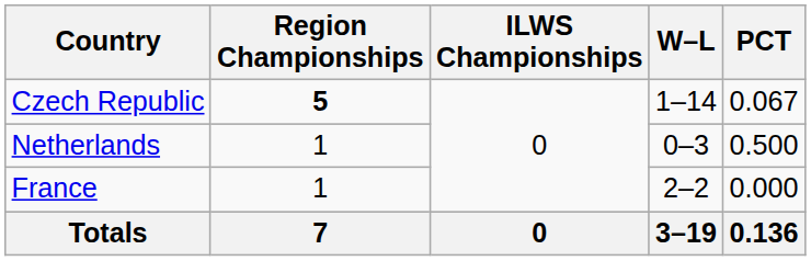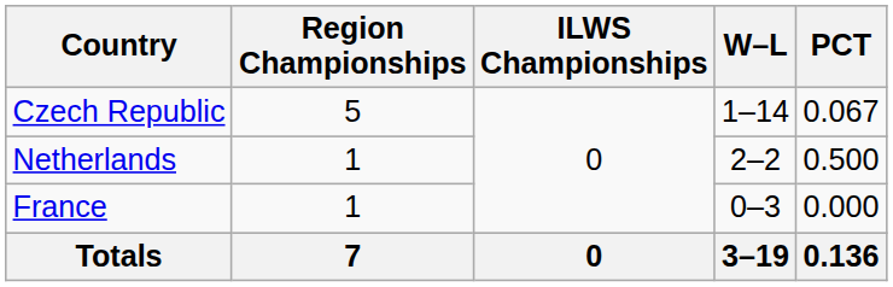Czech Republic | Region Championships: bold -> normal
Netherlands | W–L: 0–3 -> 2–2
France | W–L: 2–2 -> 0–3
